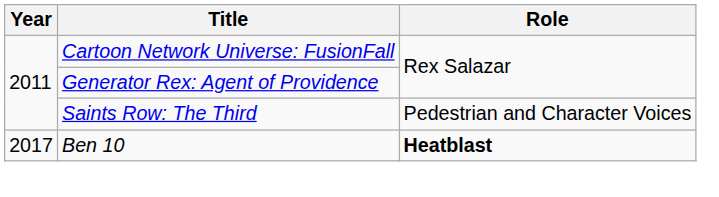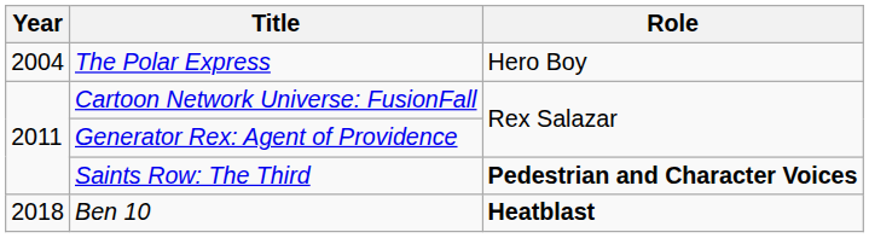+ row: 2004 | The Polar Express | Hero Boy
Saints Row: The Third | Role: normal -> bold
Ben 10 | Year: 2017 -> 2018
